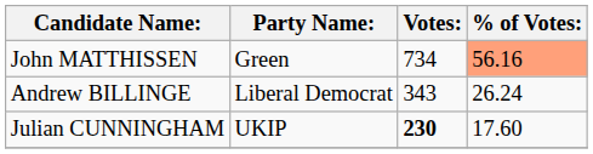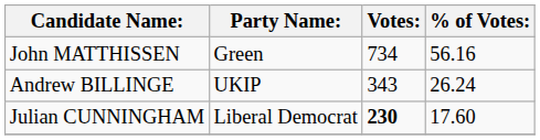John MATTHISSEN | % of Votes:: lightsalmon background -> no background
Andrew BILLINGE | Party Name:: Liberal Democrat -> UKIP
Julian CUNNINGHAM | Party Name:: UKIP -> Liberal Democrat
